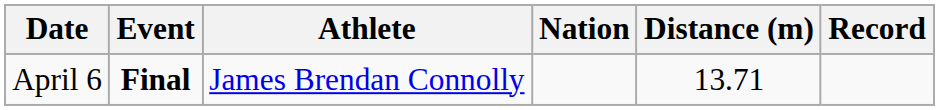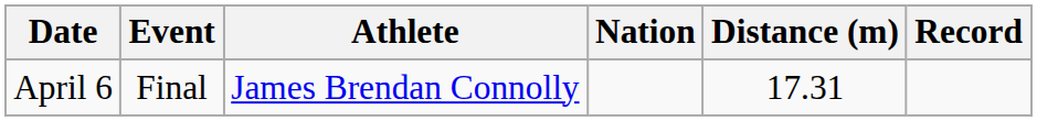April 6 | Event: bold -> normal
April 6 | Distance (m): 13.71 -> 17.31
